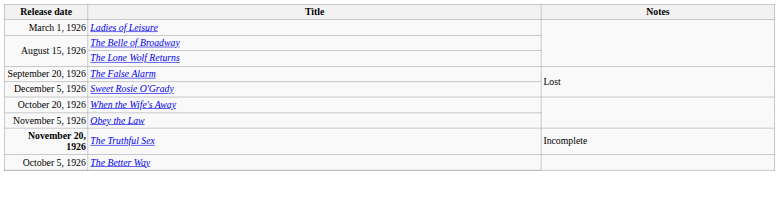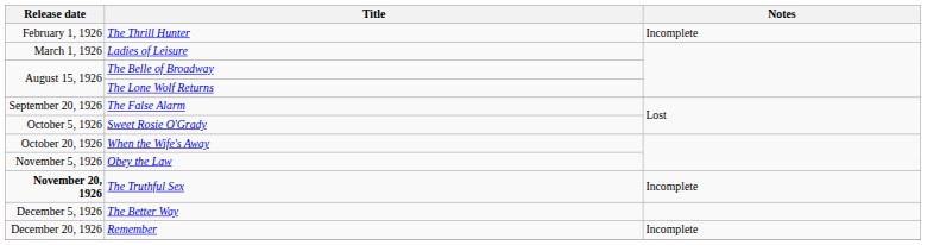+ row: February 1, 1926 | The Thrill Hunter | Incomplete
Sweet Rosie O'Grady | Release date: December 5, 1926 -> October 5, 1926
The Better Way | Release date: October 5, 1926 -> December 5, 1926
+ row: December 20, 1926 | Remember | Incomplete
